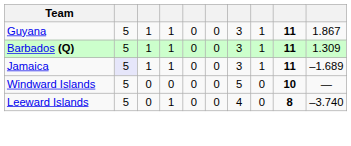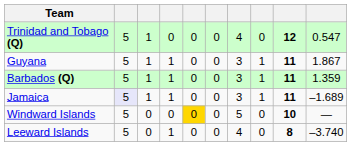+ row: Trinidad and Tobago (Q) | 5 | 1 | 0 | 0 | 0 | 4 | 0 | 12 | 0.547
Barbados (Q) | column 10: 1.309 -> 1.359
Windward Islands | column 5: no background -> gold background
